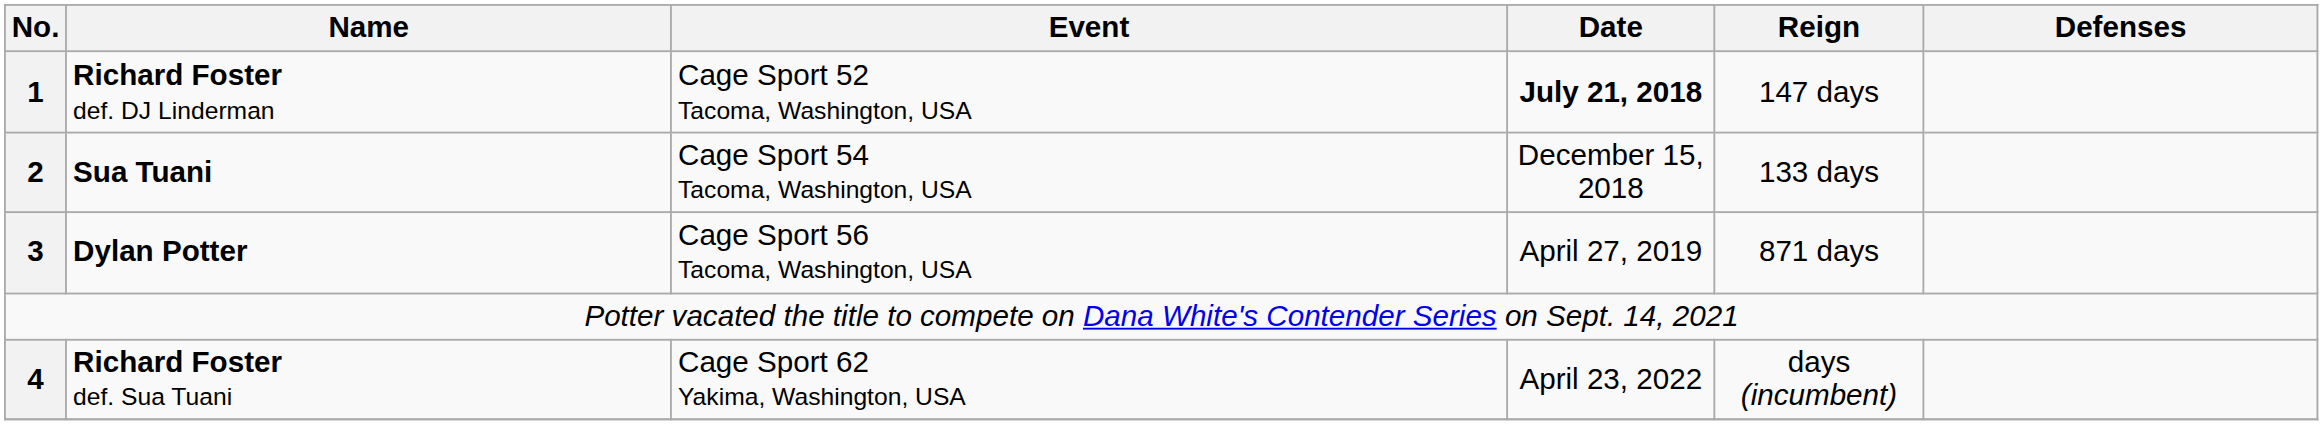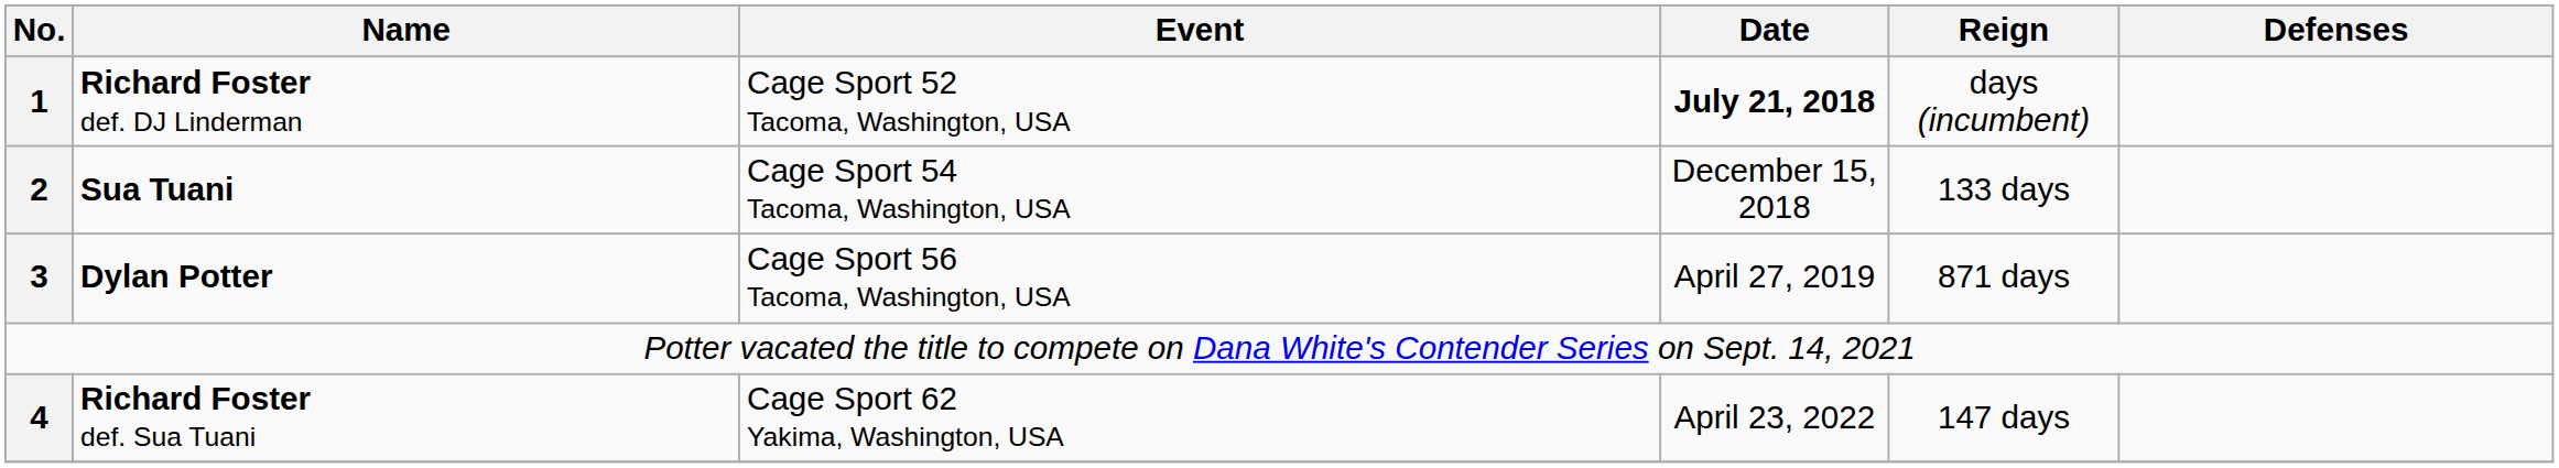Richard Foster def. DJ Linderman | Reign: 147 days -> days (incumbent)
Richard Foster def. Sua Tuani | Reign: days (incumbent) -> 147 days
